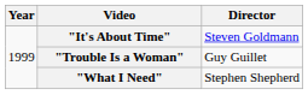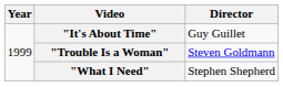"It's About Time" | Director: Steven Goldmann -> Guy Guillet
"Trouble Is a Woman" | Director: Guy Guillet -> Steven Goldmann
